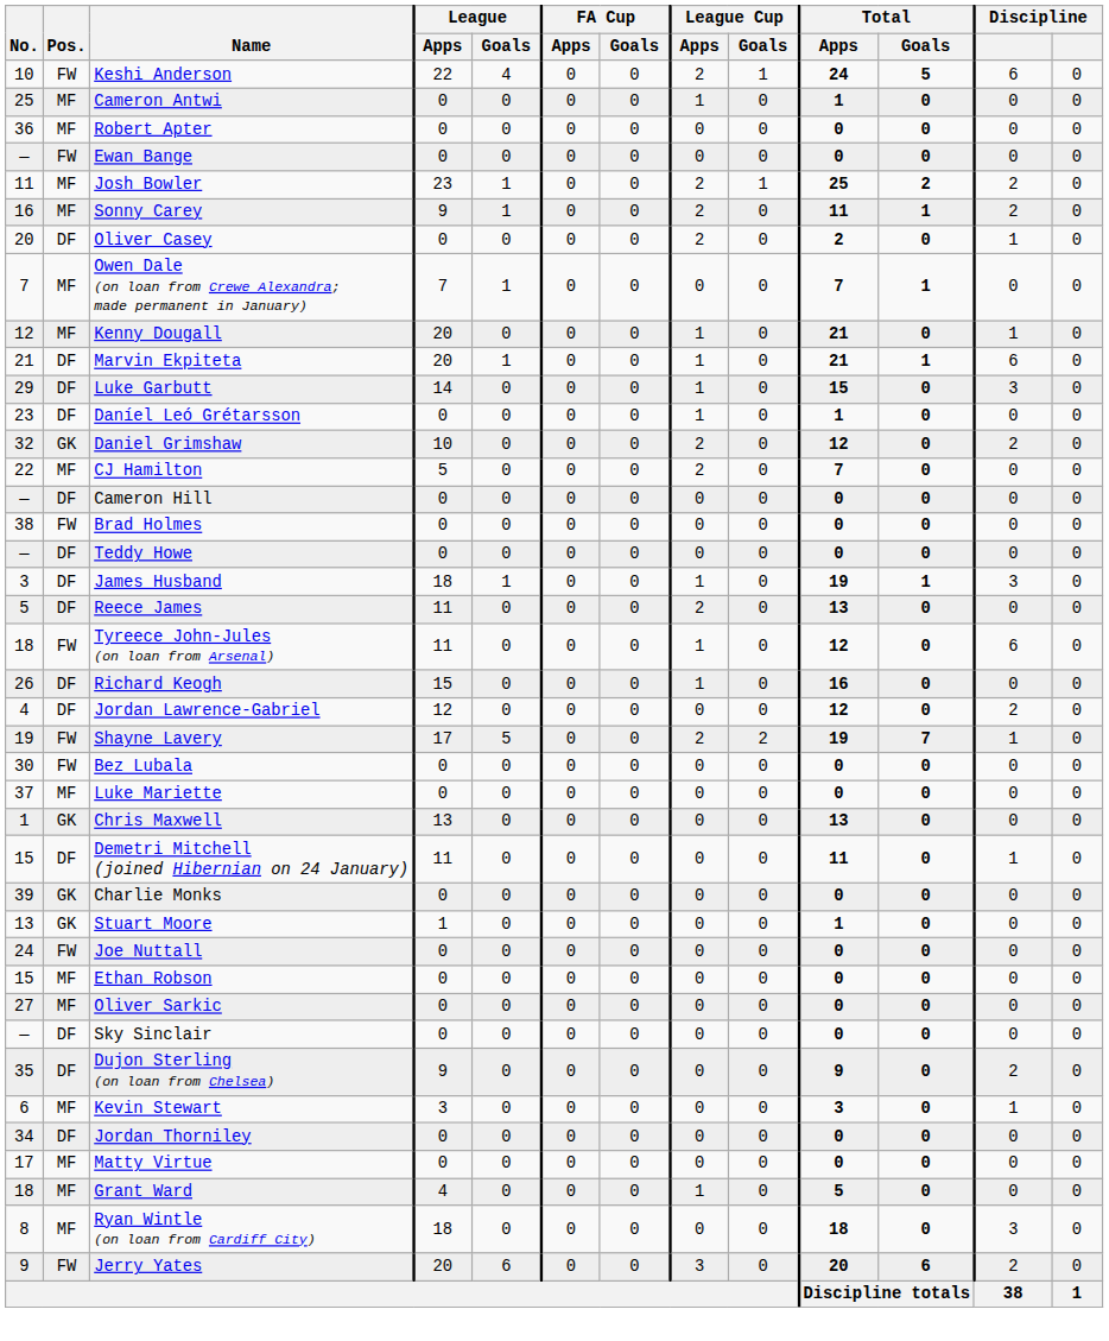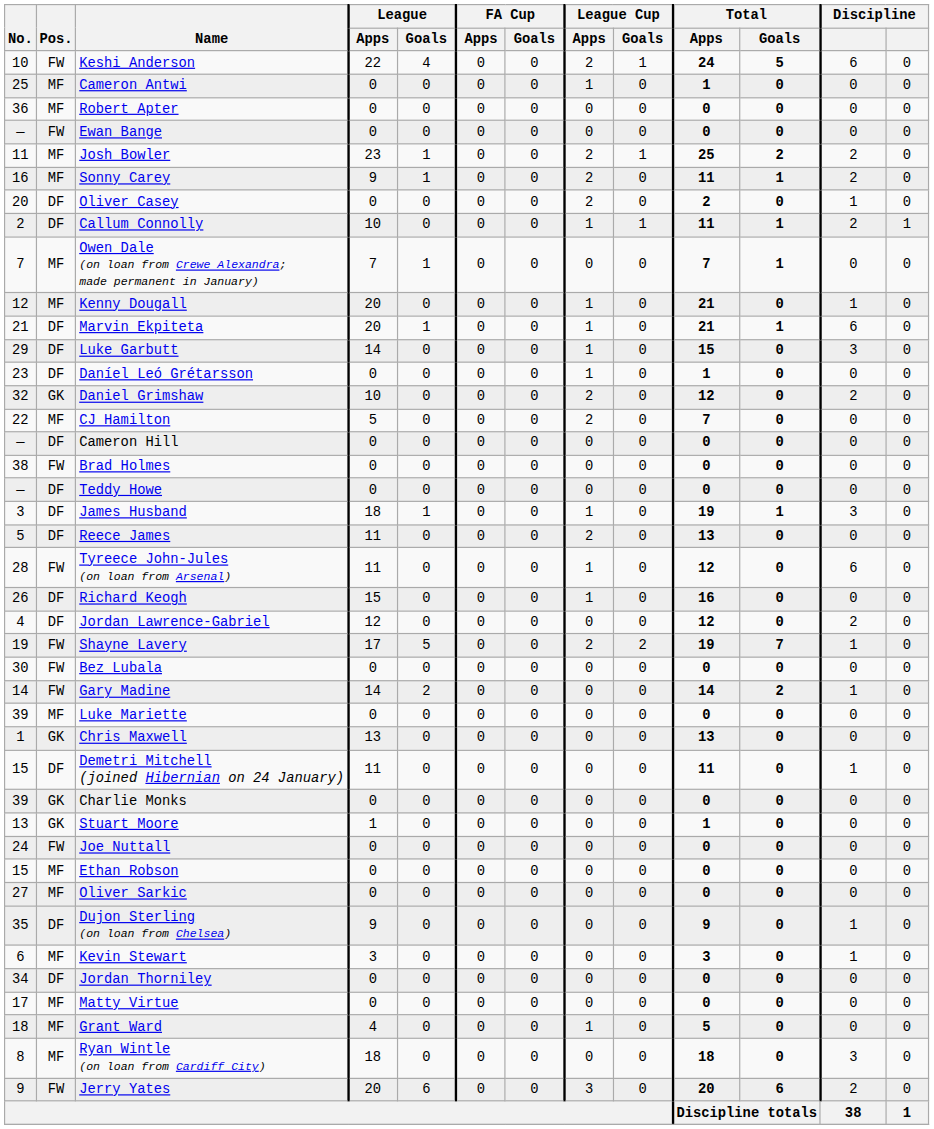+ row: 2 | DF | Callum Connolly | 10 | 0 | 0 | 0 | 1 | 1 | 11 | 1 | 2 | 1
Tyreece John-Jules (on loan from Arsenal) | No.: 18 -> 28
+ row: 14 | FW | Gary Madine | 14 | 2 | 0 | 0 | 0 | 0 | 14 | 2 | 1 | 0
Luke Mariette | No.: 37 -> 39
- row: — | DF | Sky Sinclair | 0 | 0 | 0 | 0 | 0 | 0 | 0 | 0 | 0 | 0
Dujon Sterling (on loan from Chelsea) | column 12: 2 -> 1
